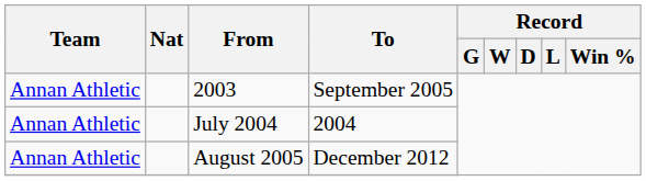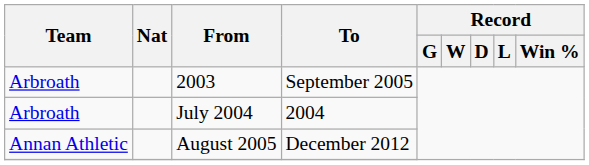2003 | Team: Annan Athletic -> Arbroath
July 2004 | Team: Annan Athletic -> Arbroath
